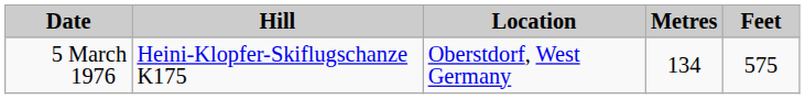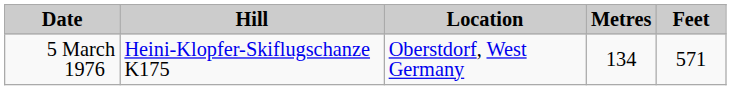5 March 1976 | Feet: 575 -> 571
